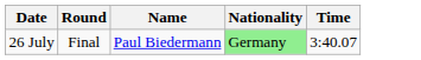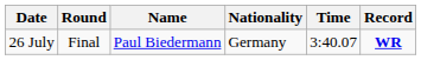+ column: Record | WR
26 July | Nationality: lightgreen background -> no background
